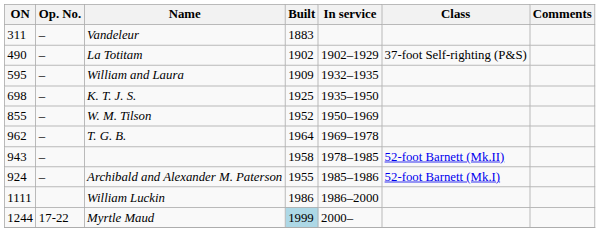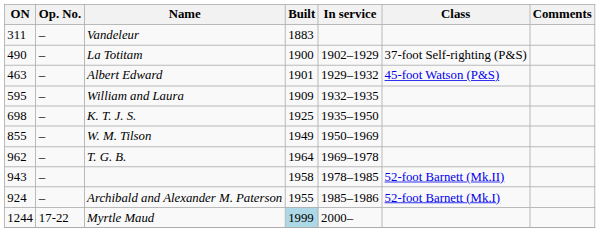La Totitam | Built: 1902 -> 1900
+ row: 463 | – | Albert Edward | 1901 | 1929–1932 | 45-foot Watson (P&S)
W. M. Tilson | Built: 1952 -> 1949
- row: 1111 | William Luckin | 1986 | 1986–2000
